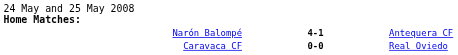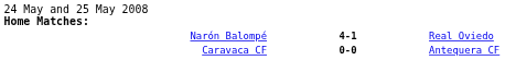Narón Balompé | column 3: Antequera CF -> Real Oviedo
Caravaca CF | column 3: Real Oviedo -> Antequera CF
